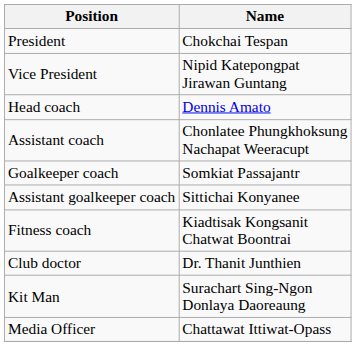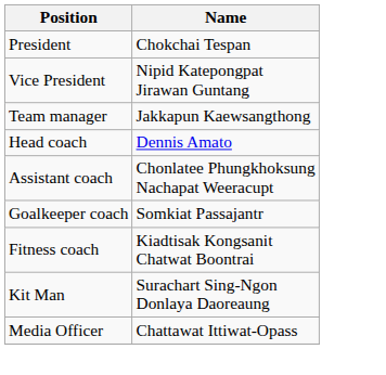+ row: Team manager | Jakkapun Kaewsangthong
- row: Assistant goalkeeper coach | Sittichai Konyanee
- row: Club doctor | Dr. Thanit Junthien
